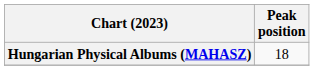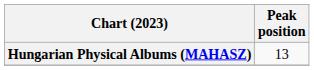Hungarian Physical Albums (MAHASZ) | Peak position: 18 -> 13
